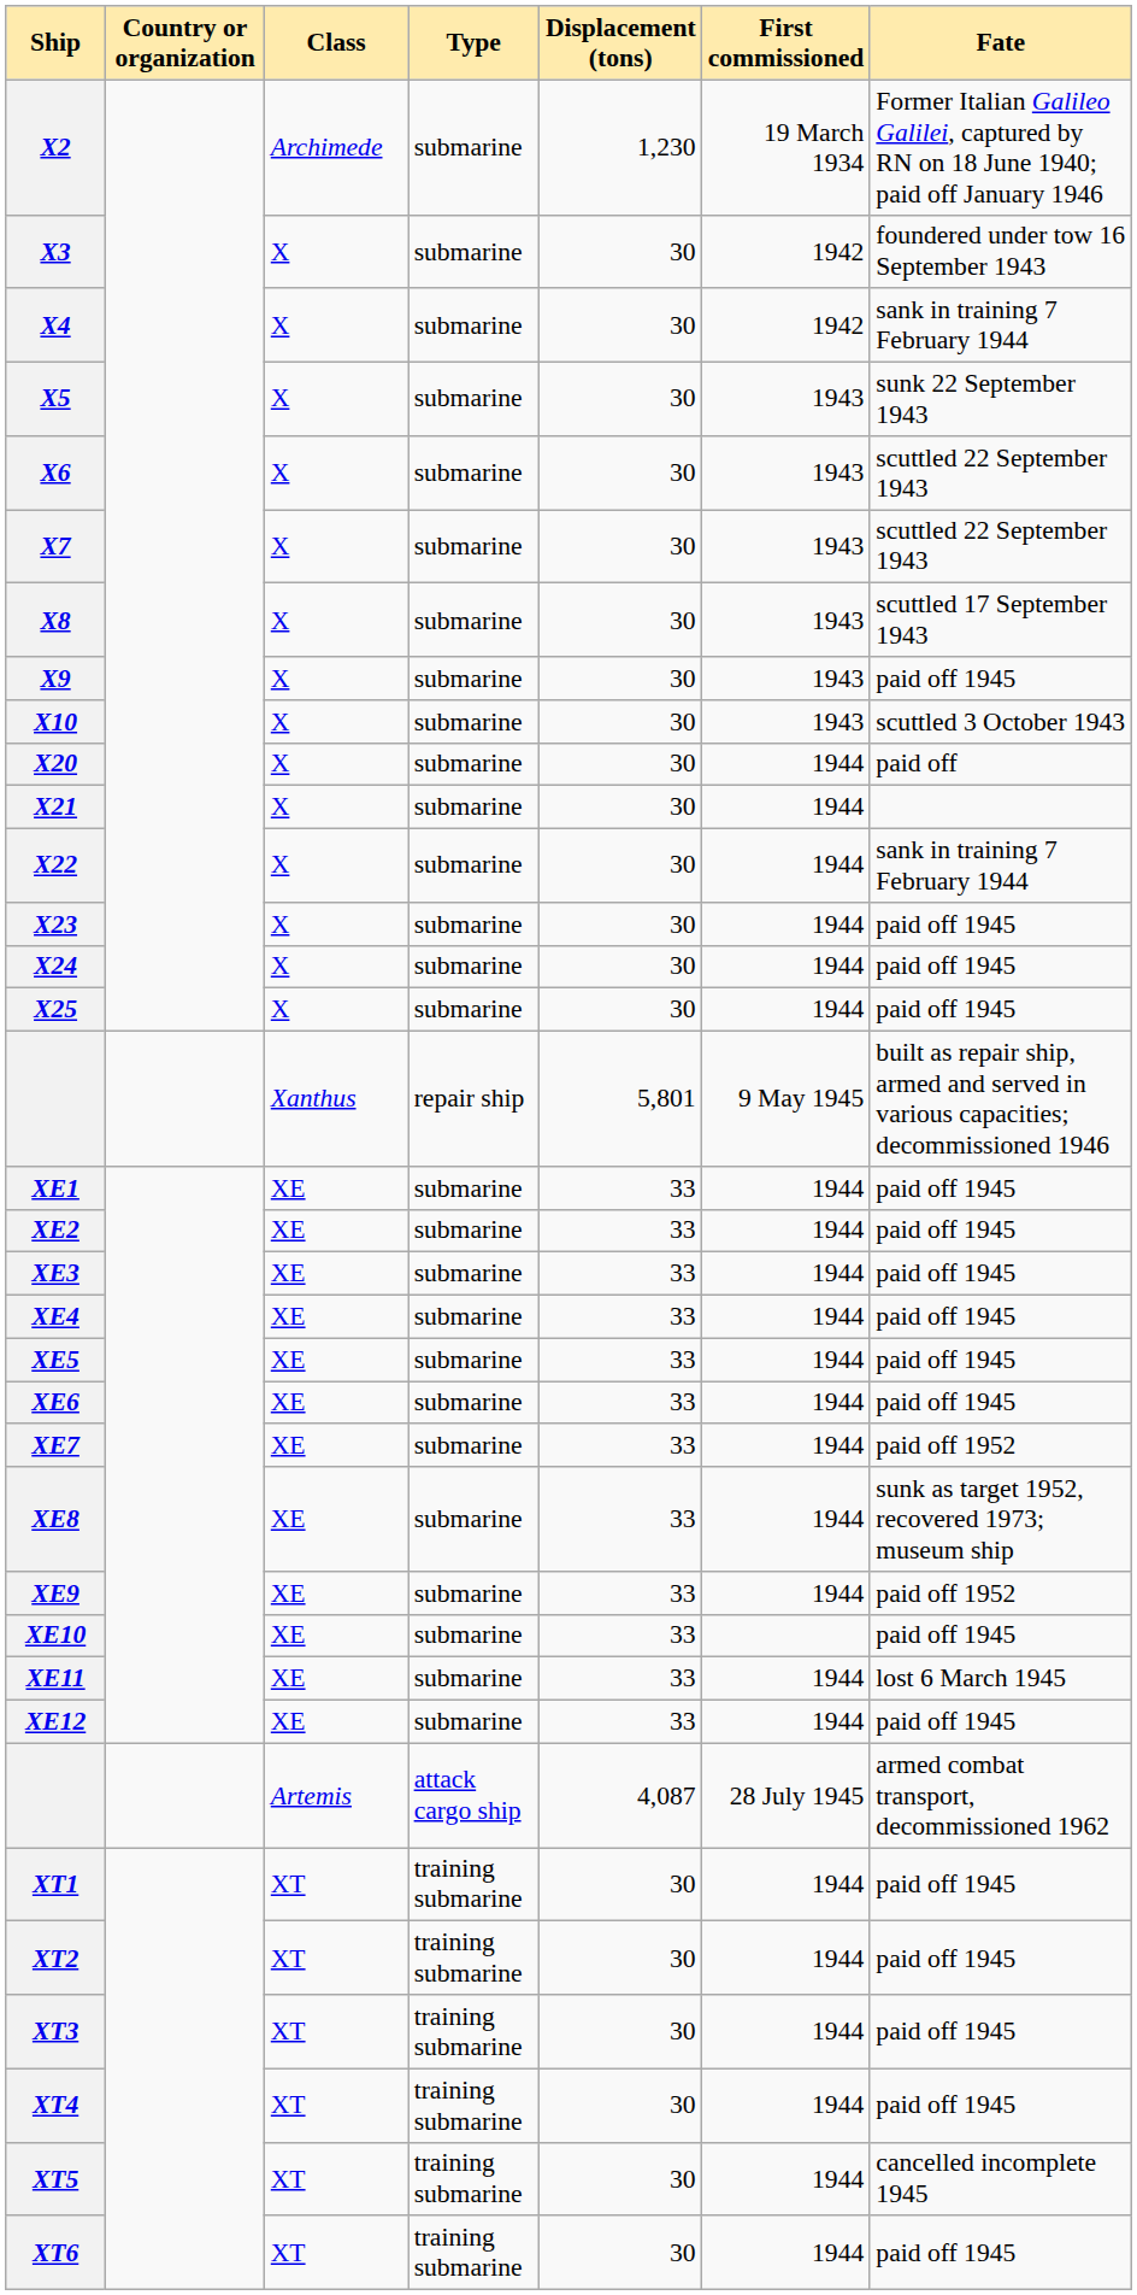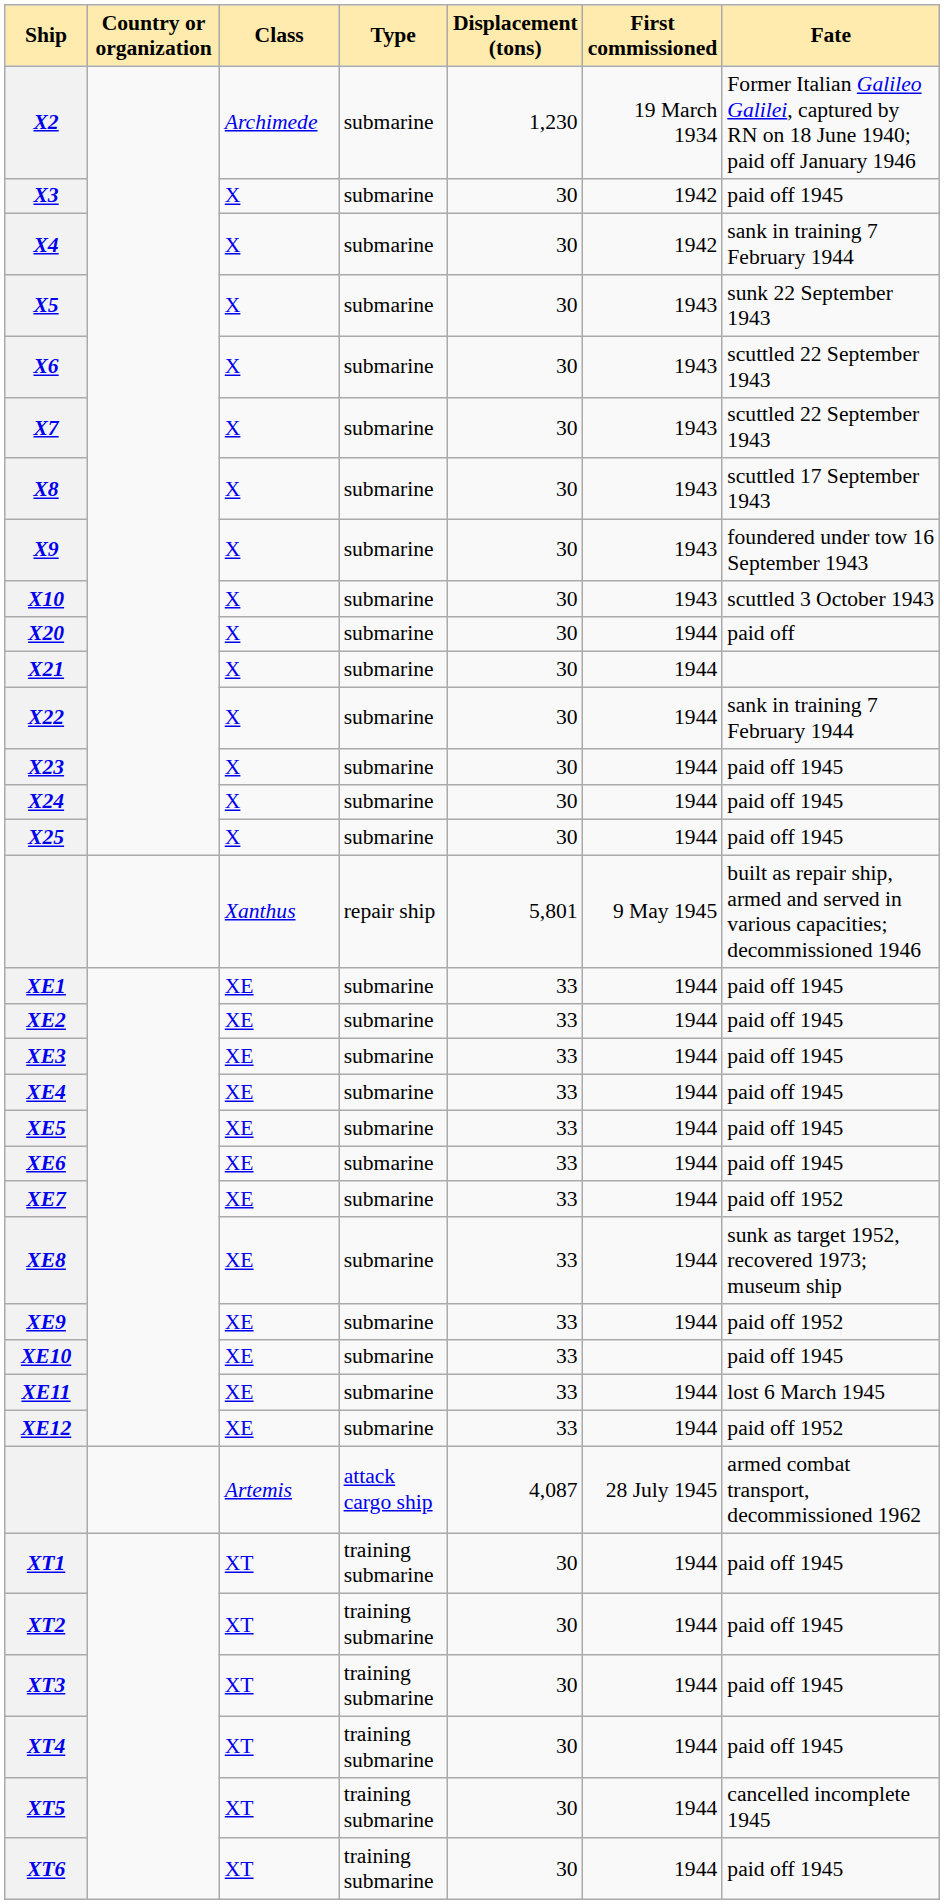X3 | Fate: foundered under tow 16 September 1943 -> paid off 1945
X9 | Fate: paid off 1945 -> foundered under tow 16 September 1943
XE12 | Fate: paid off 1945 -> paid off 1952
